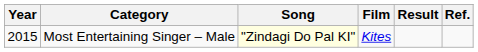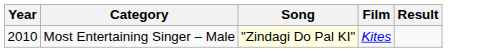- column: Ref.
Most Entertaining Singer – Male | Year: 2015 -> 2010
